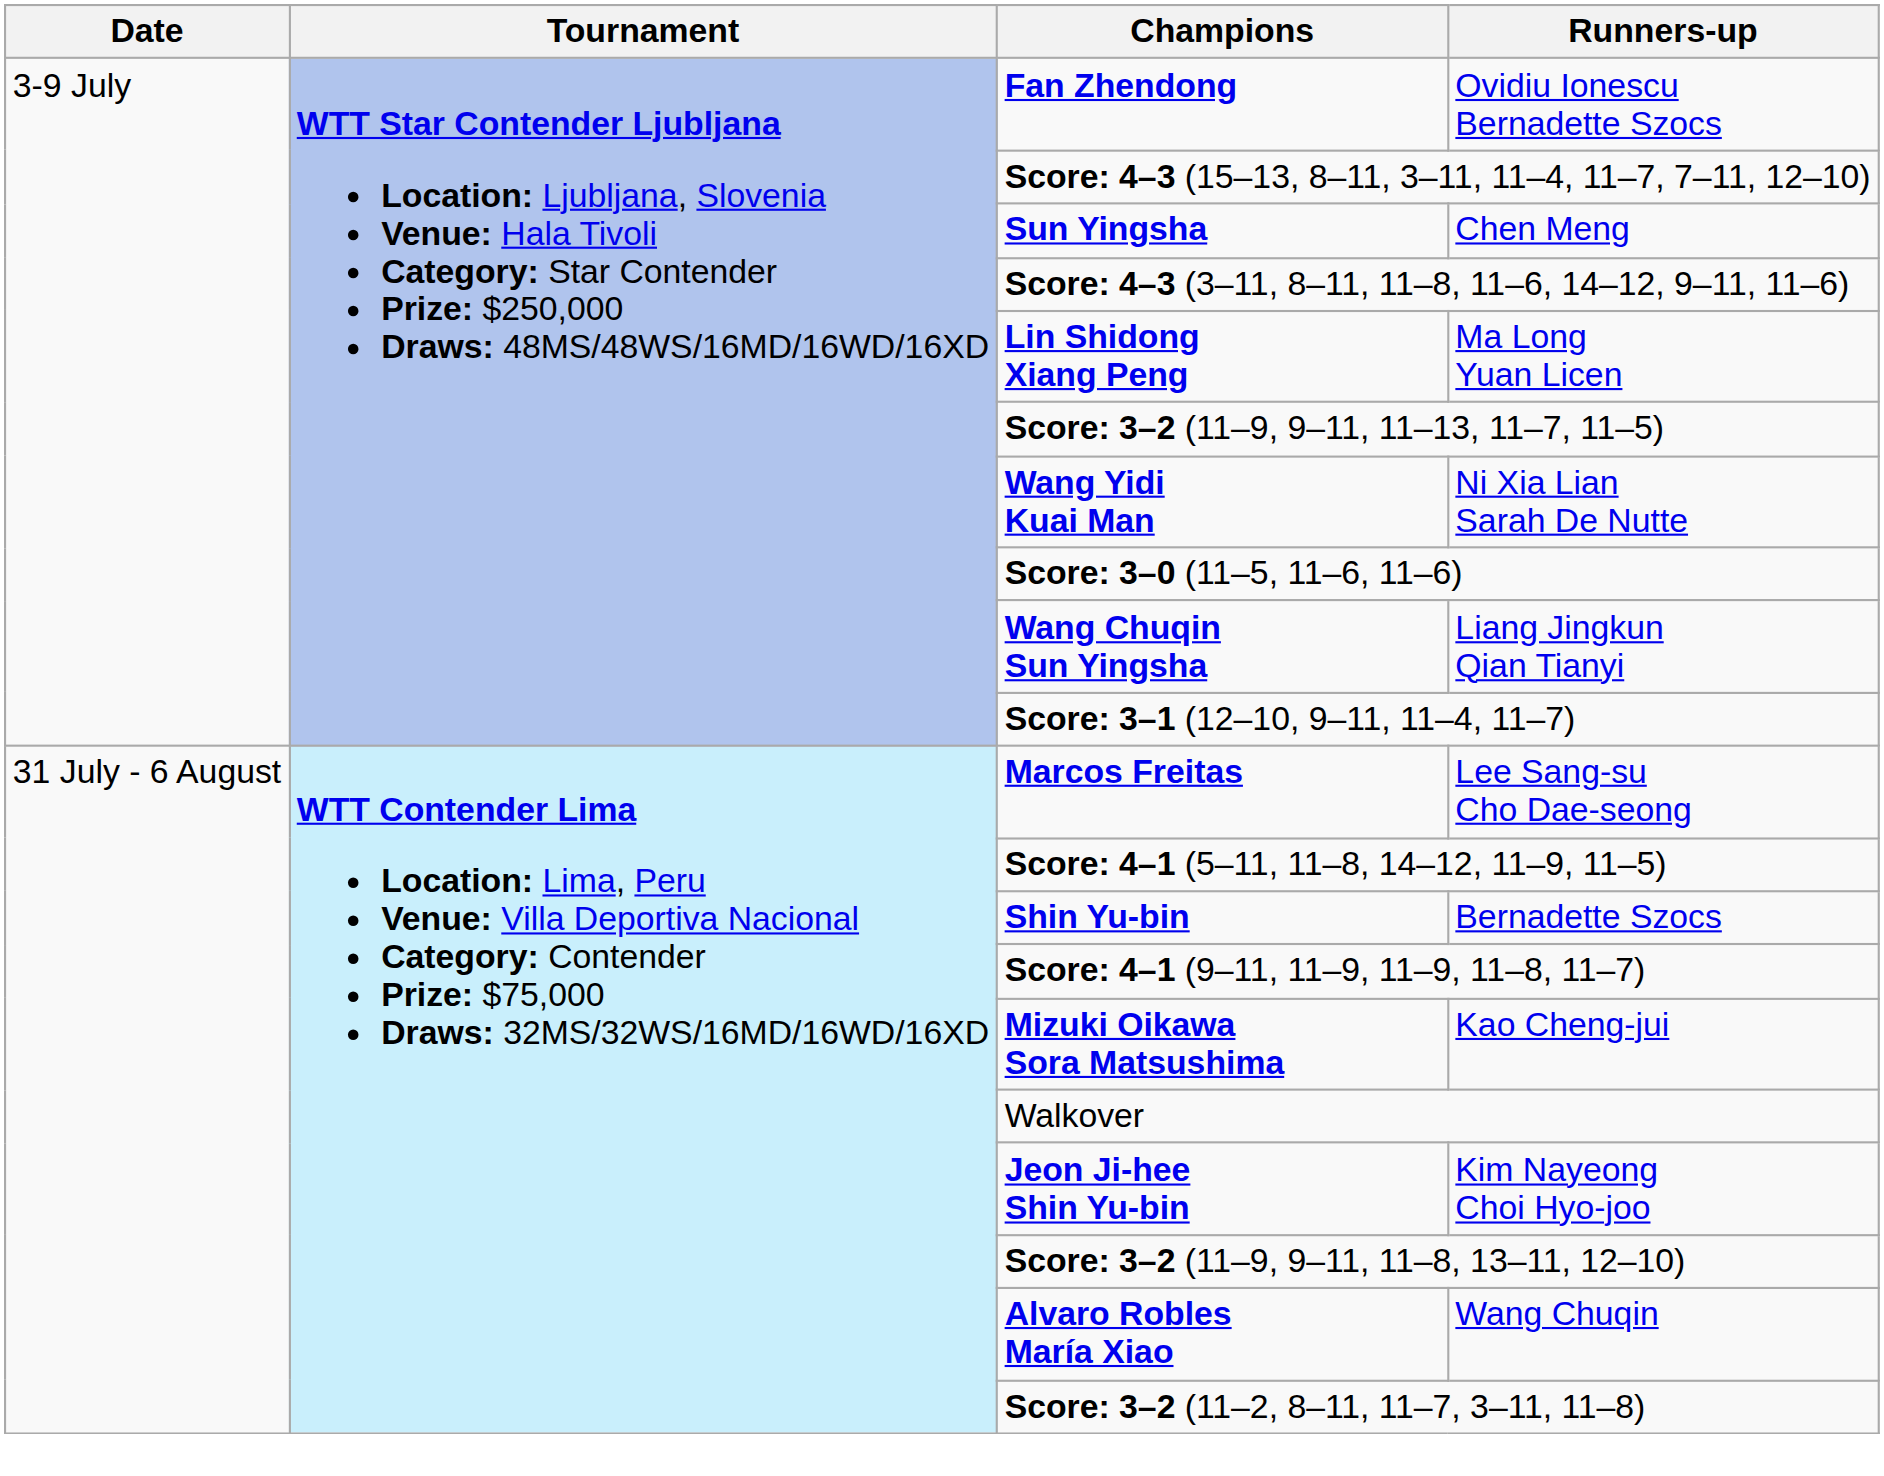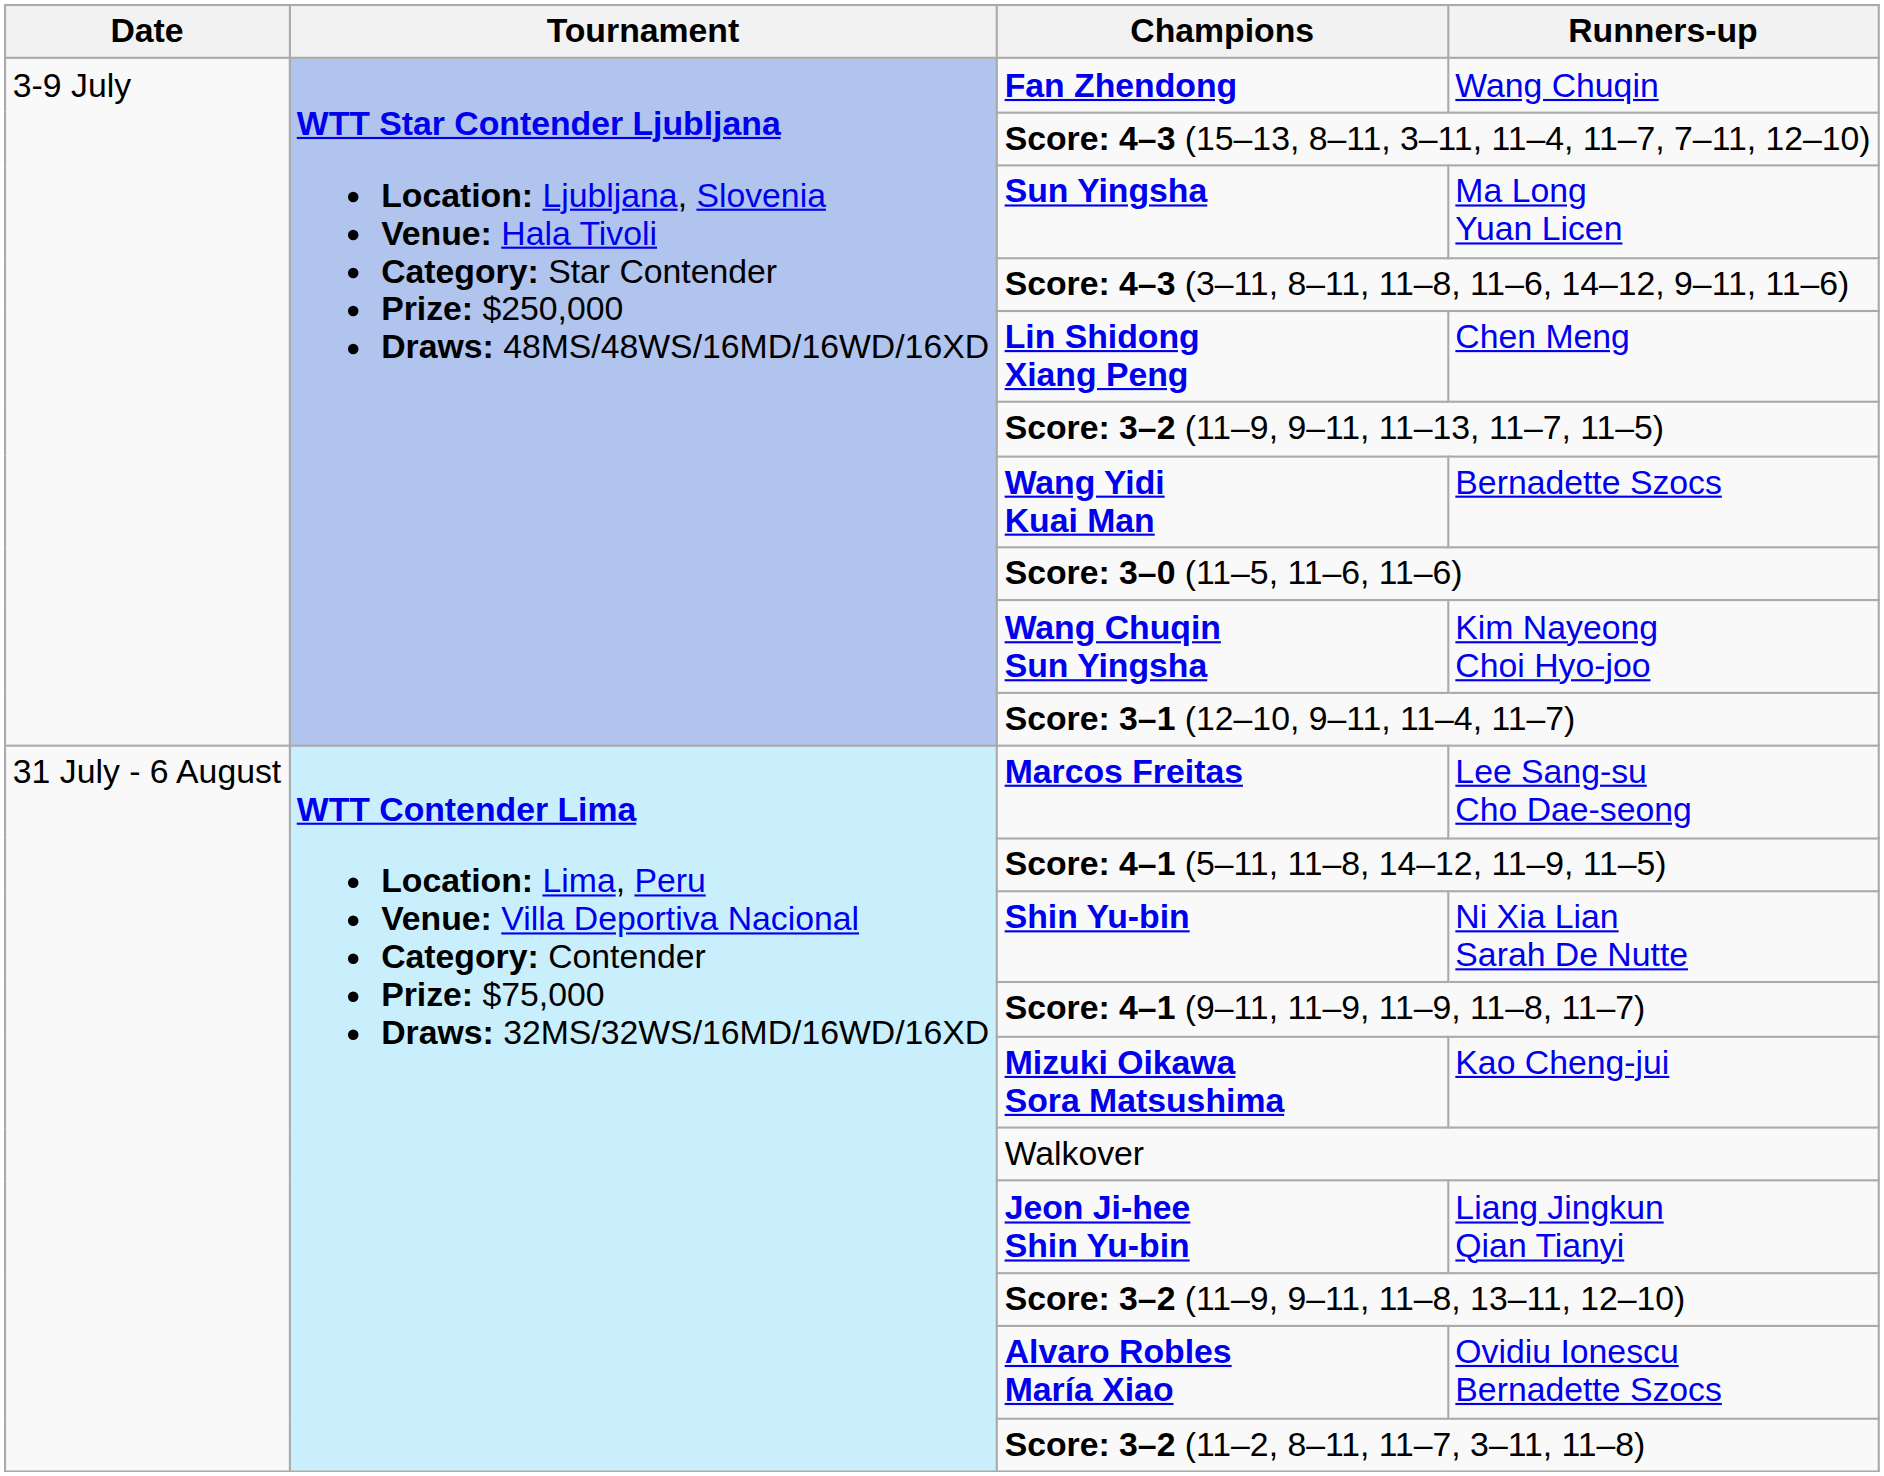Fan Zhendong | Runners-up: Ovidiu Ionescu Bernadette Szocs -> Wang Chuqin
Sun Yingsha | Runners-up: Chen Meng -> Ma Long Yuan Licen
Lin Shidong Xiang Peng | Runners-up: Ma Long Yuan Licen -> Chen Meng
Wang Yidi Kuai Man | Runners-up: Ni Xia Lian Sarah De Nutte -> Bernadette Szocs
Wang Chuqin Sun Yingsha | Runners-up: Liang Jingkun Qian Tianyi -> Kim Nayeong Choi Hyo-joo
Shin Yu-bin | Runners-up: Bernadette Szocs -> Ni Xia Lian Sarah De Nutte
Jeon Ji-hee Shin Yu-bin | Runners-up: Kim Nayeong Choi Hyo-joo -> Liang Jingkun Qian Tianyi
Alvaro Robles María Xiao | Runners-up: Wang Chuqin -> Ovidiu Ionescu Bernadette Szocs
